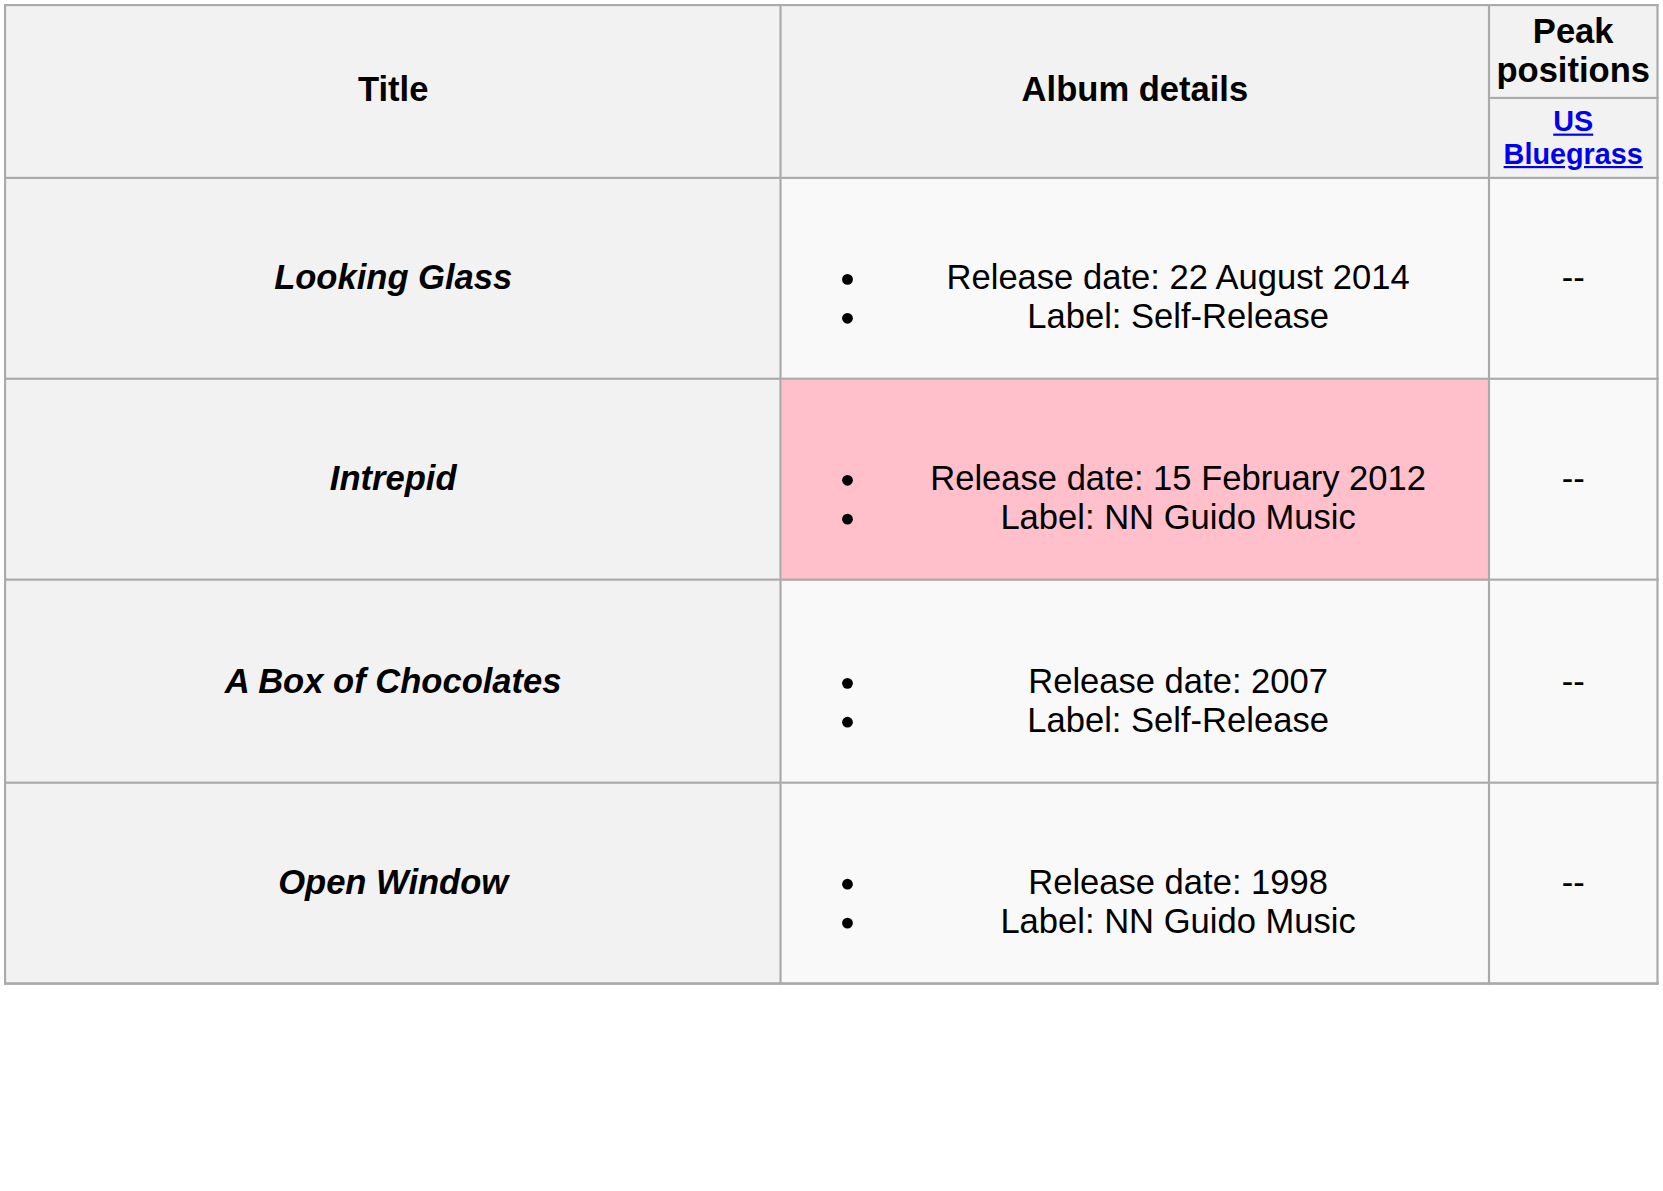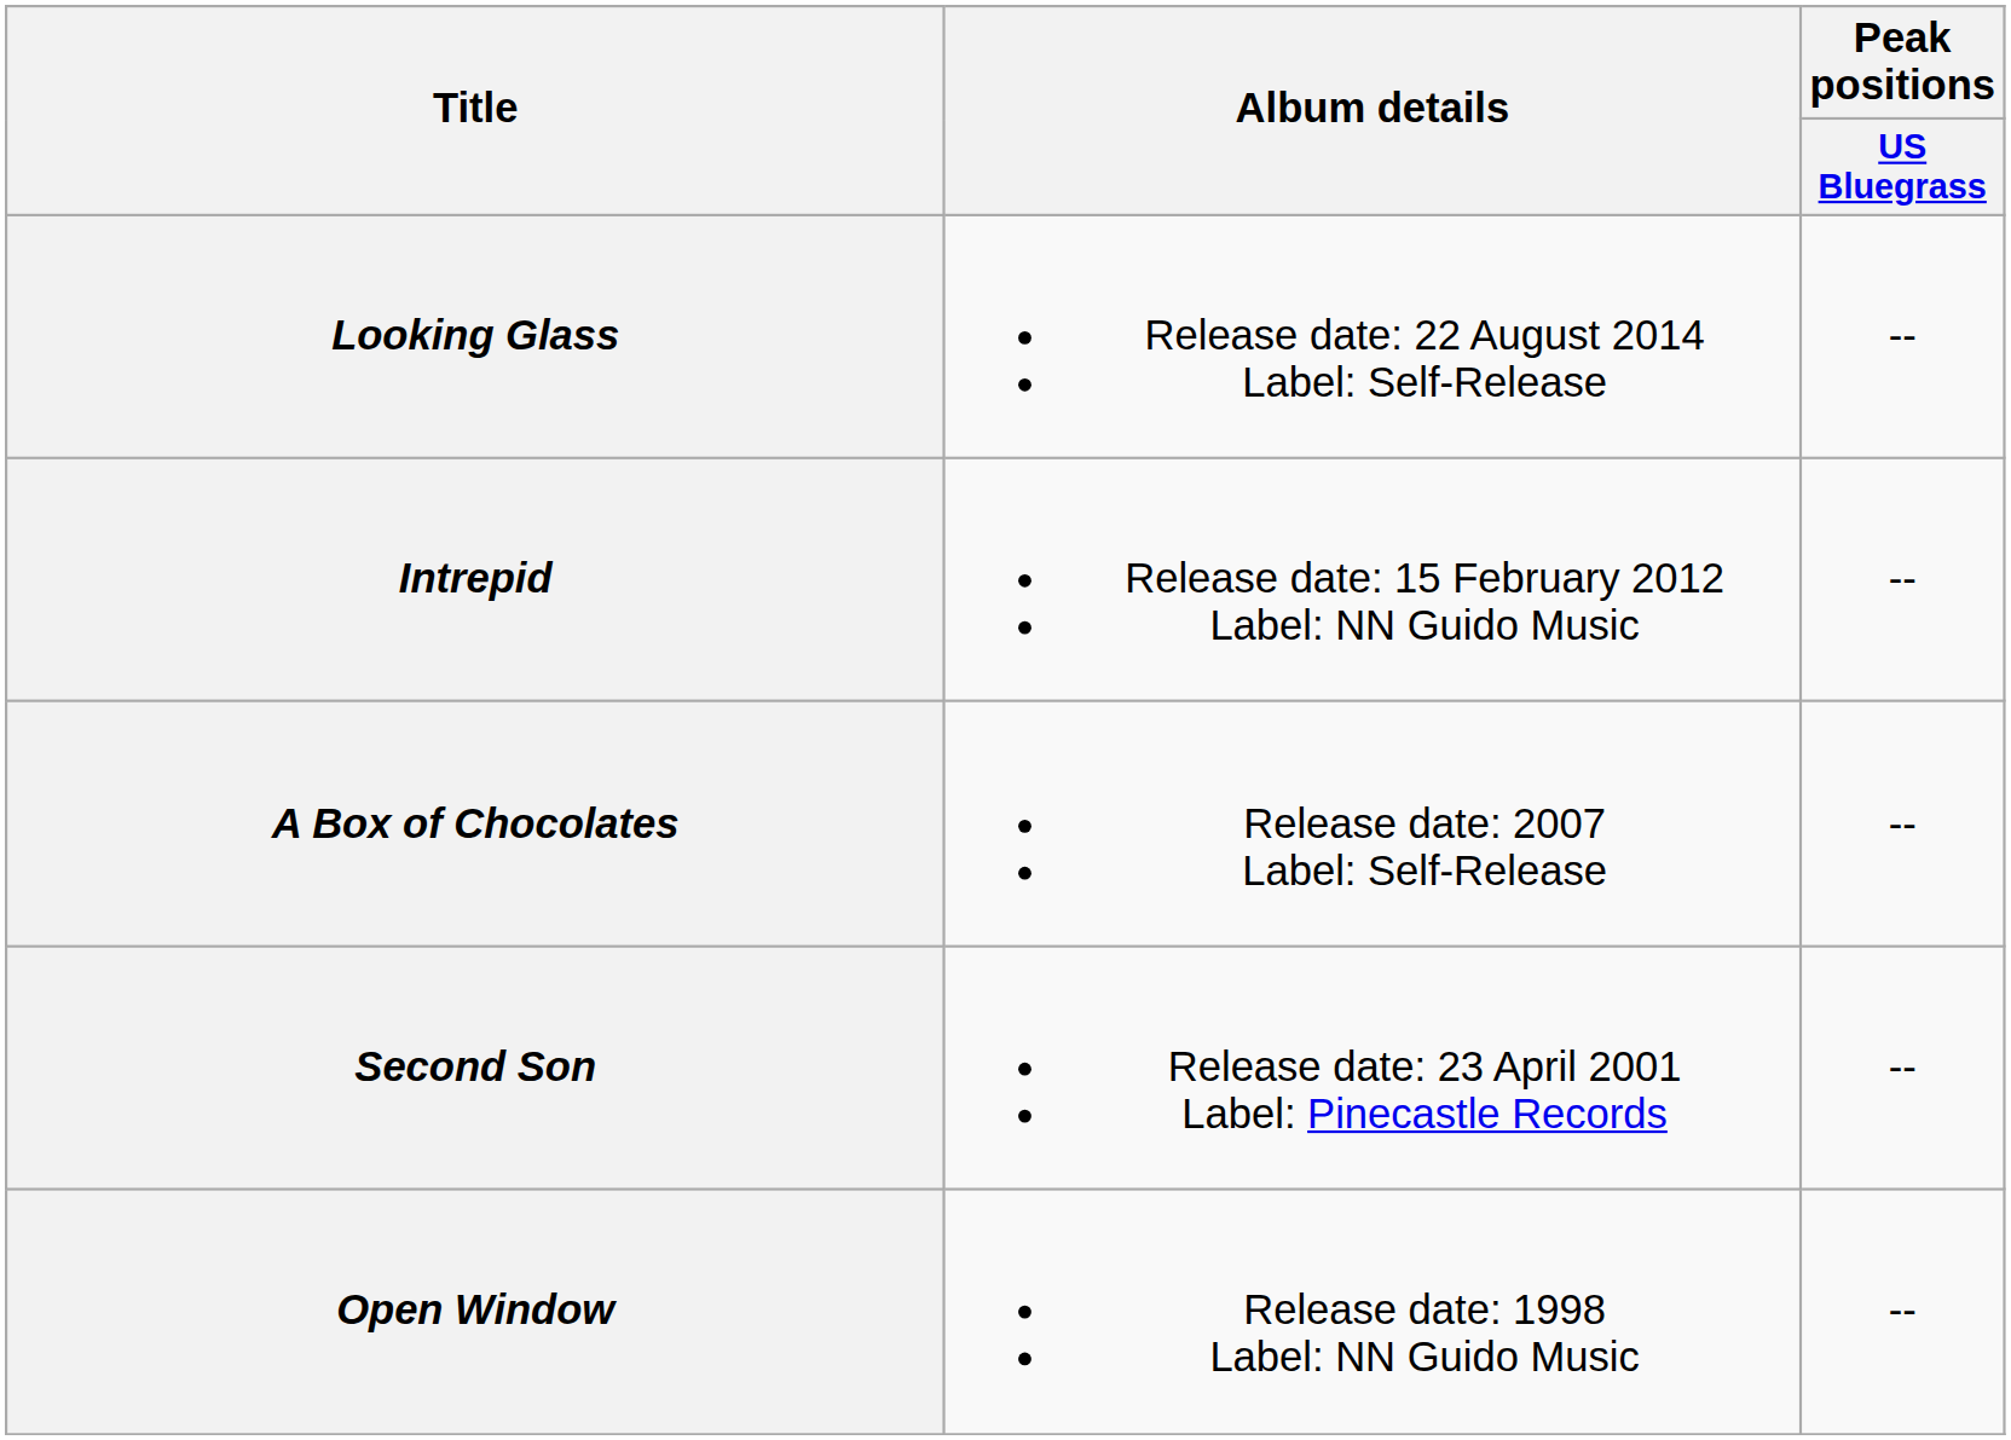Intrepid | Album details: pink background -> no background
+ row: Second Son | Release date: 23 April 2001 Label: Pinecastle Records | --
